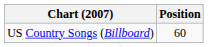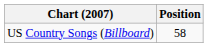US Country Songs (Billboard) | Position: 60 -> 58
